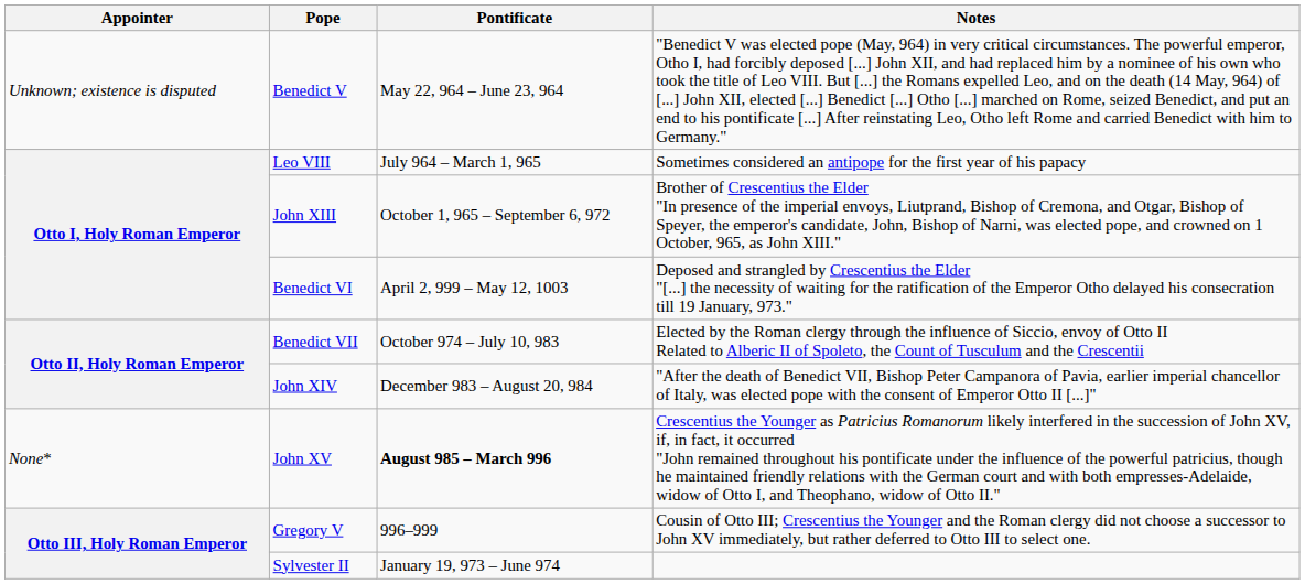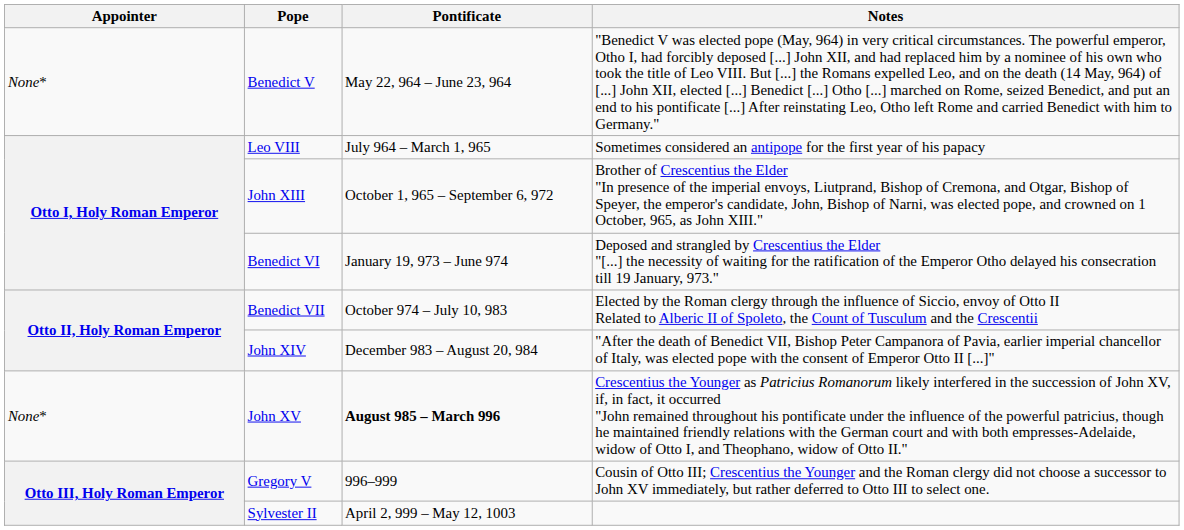Benedict V | Appointer: Unknown; existence is disputed -> None*
Benedict VI | Pontificate: April 2, 999 – May 12, 1003 -> January 19, 973 – June 974
Sylvester II | Pontificate: January 19, 973 – June 974 -> April 2, 999 – May 12, 1003
